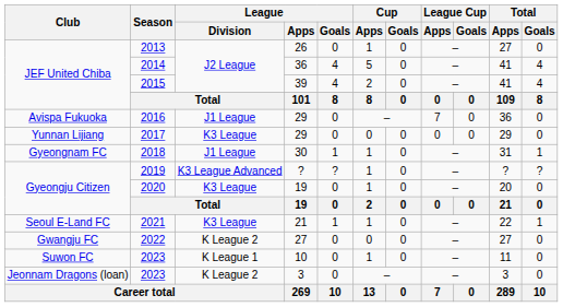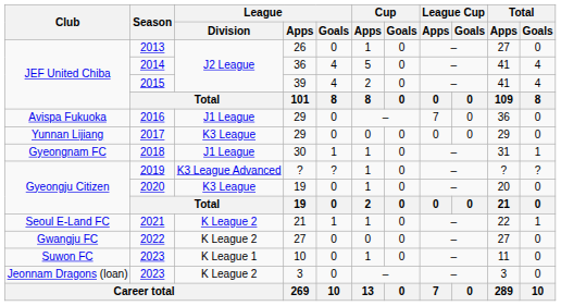2021 | League / Division: K3 League -> K League 2
